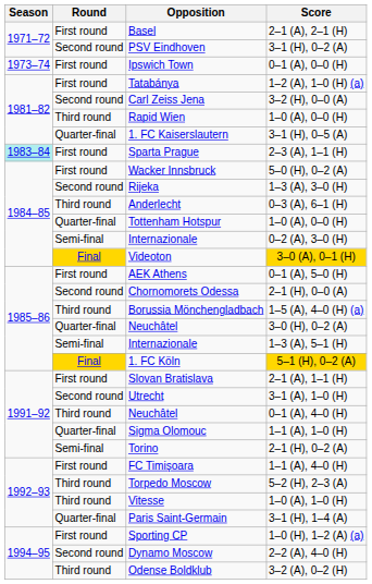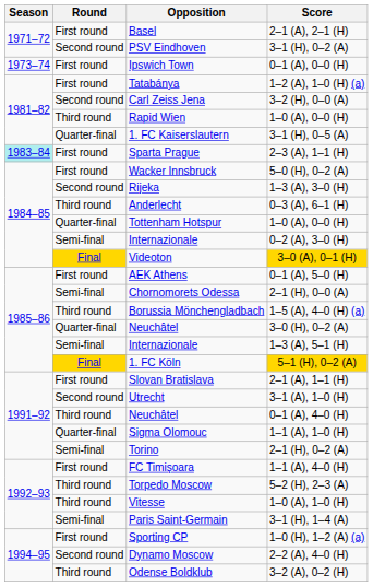2–1 (H), 0–0 (A) | Round: Second round -> Semi-final
3–1 (H), 1–4 (A) | Round: Quarter-final -> Semi-final
